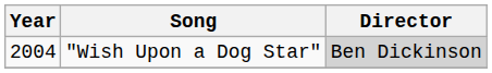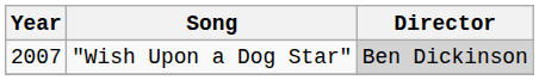"Wish Upon a Dog Star" | Year: 2004 -> 2007
